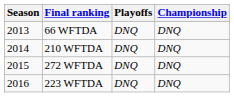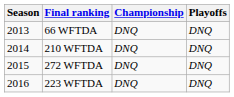columns swapped: Playoffs <-> Championship
